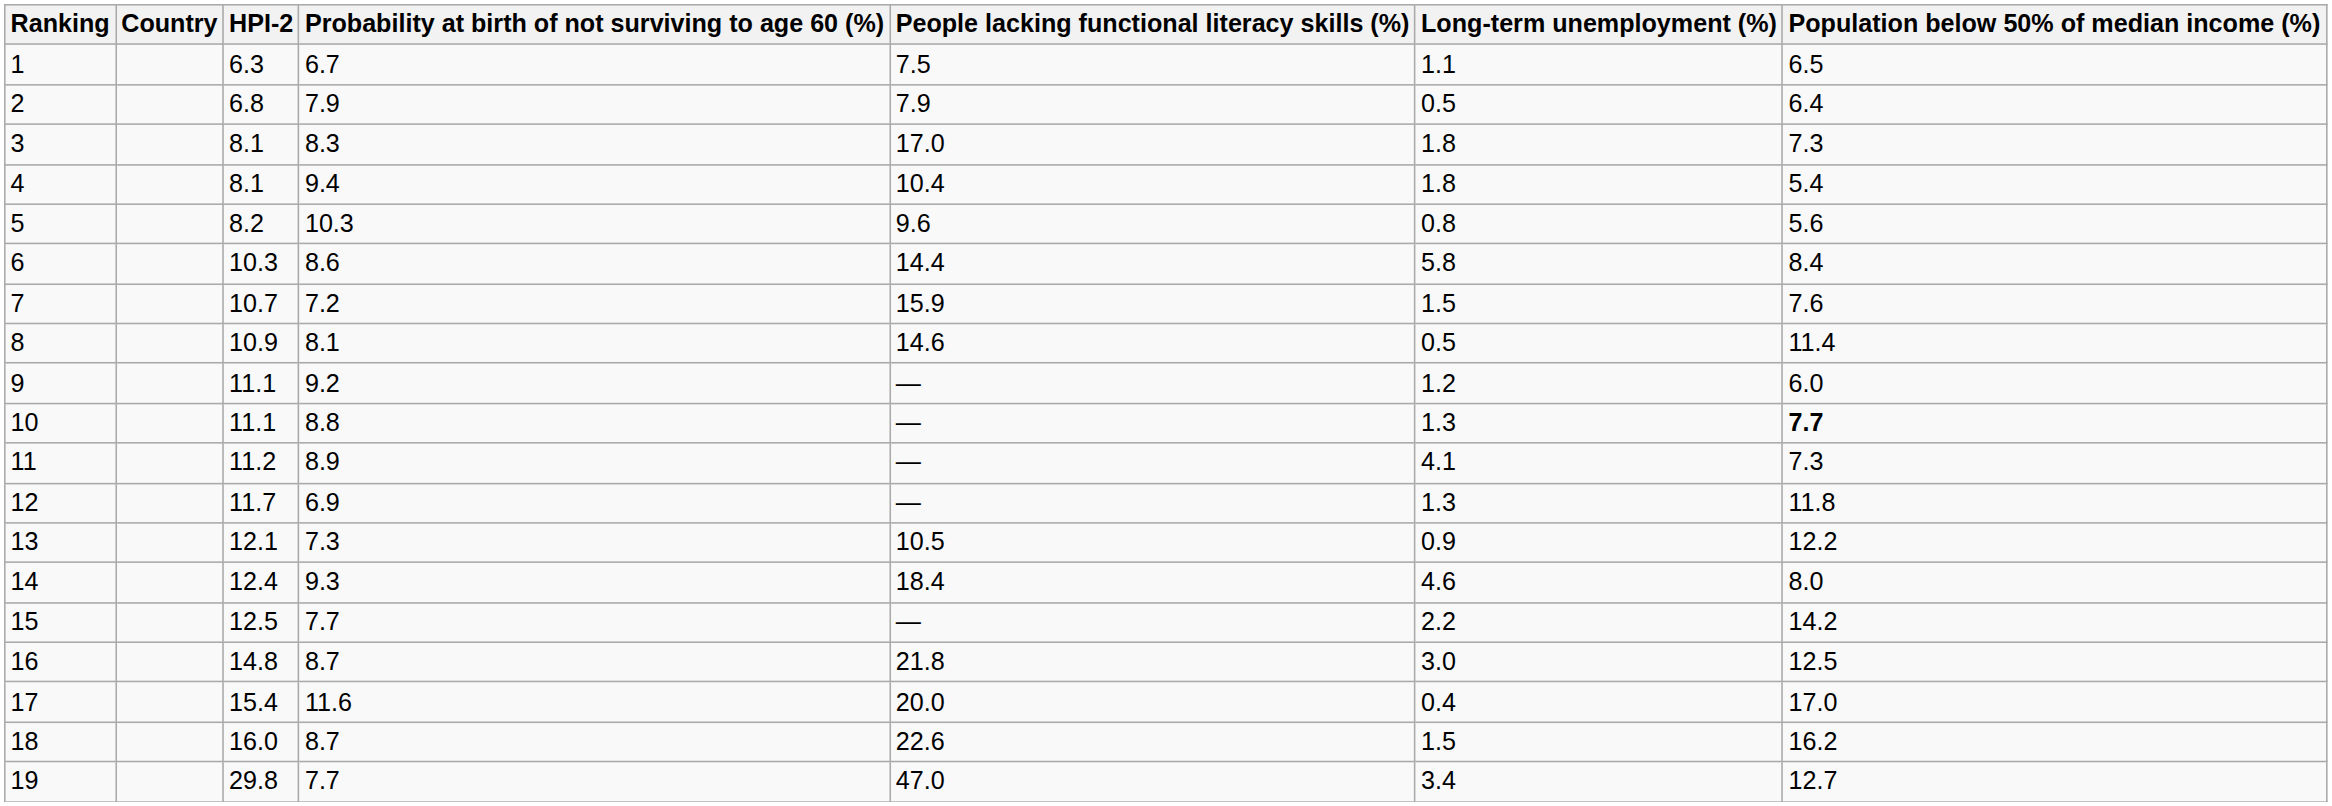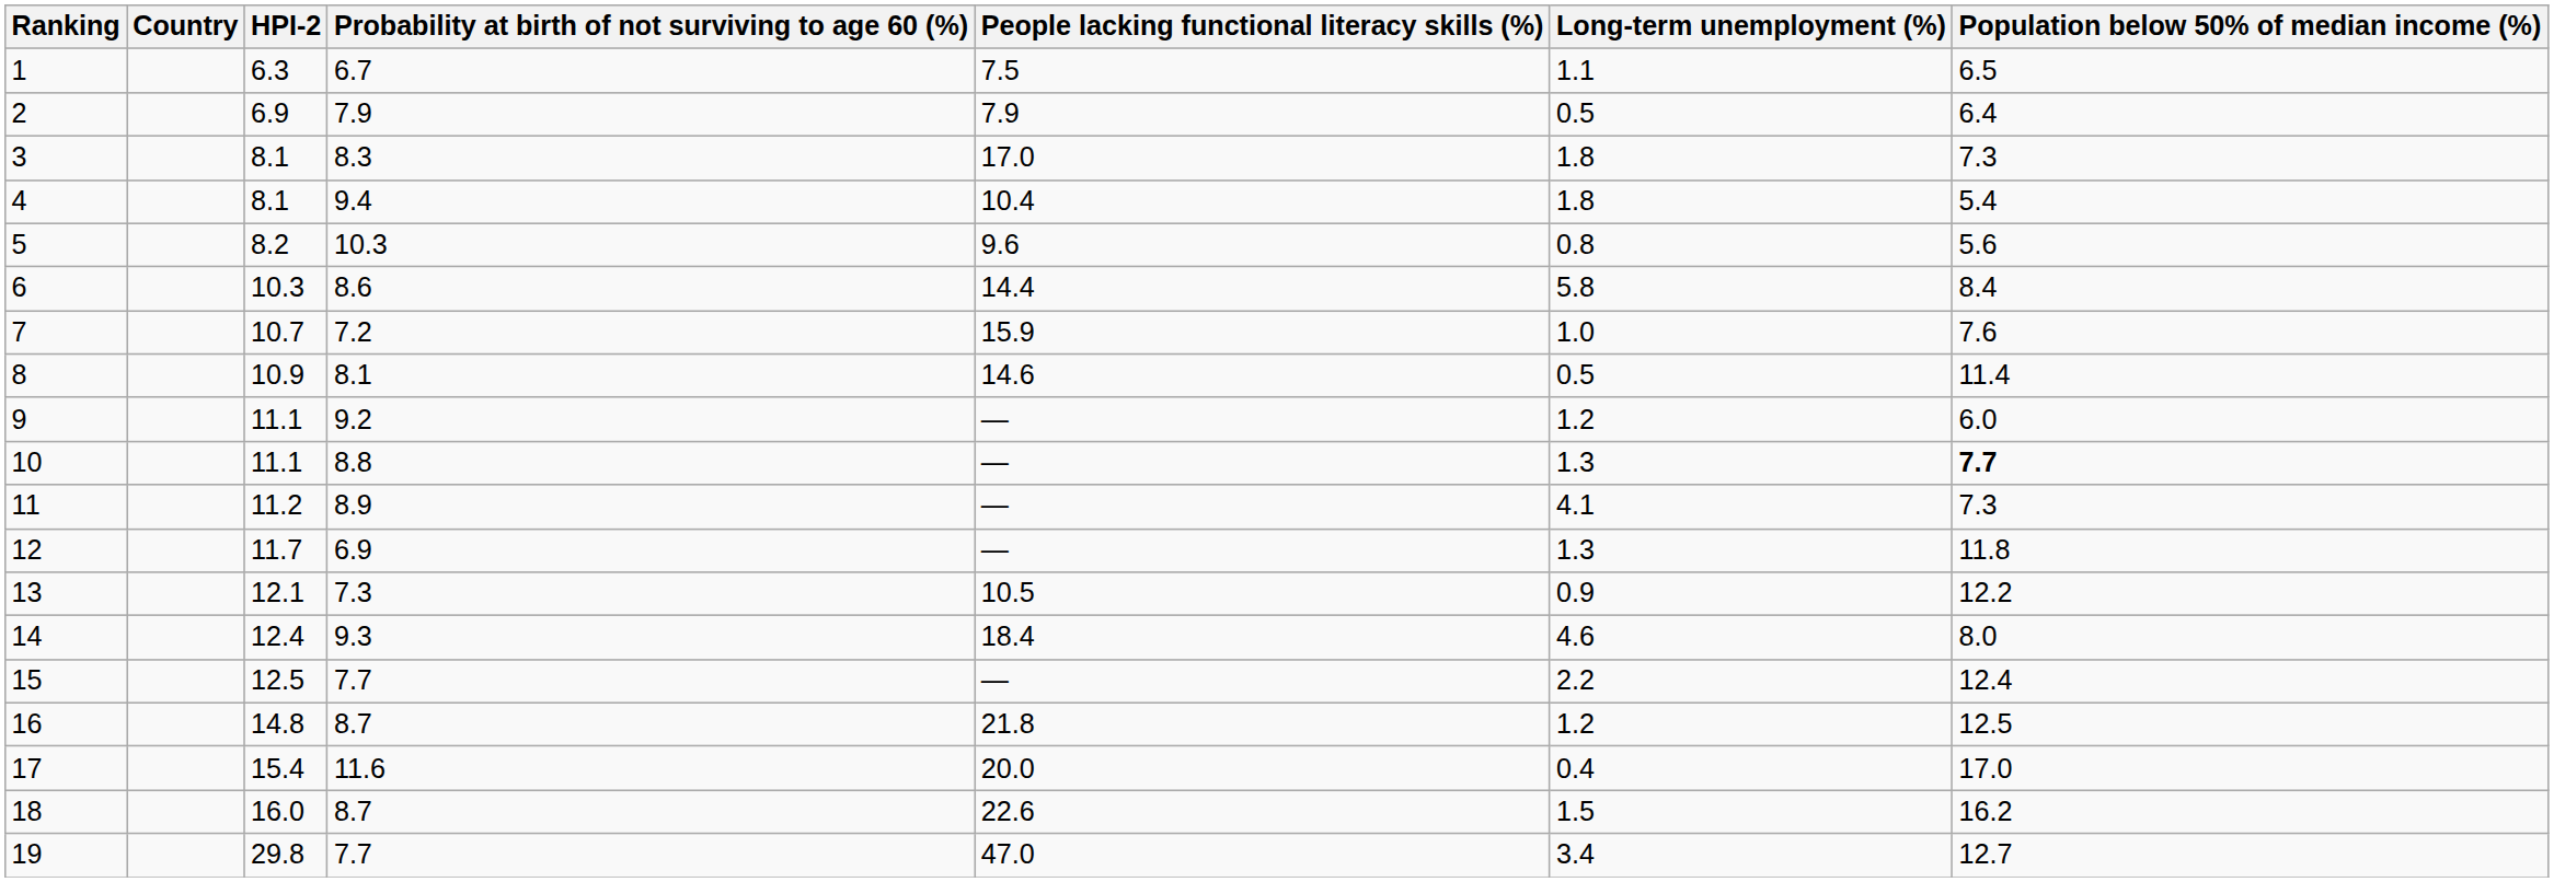2 | HPI-2: 6.8 -> 6.9
7 | Long-term unemployment (%): 1.5 -> 1.0
15 | Population below 50% of median income (%): 14.2 -> 12.4
16 | Long-term unemployment (%): 3.0 -> 1.2
